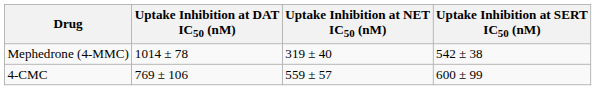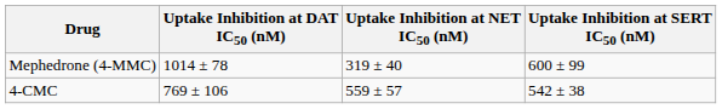Mephedrone (4-MMC) | Uptake Inhibition at SERT IC50 (nM): 542 ± 38 -> 600 ± 99
4-CMC | Uptake Inhibition at SERT IC50 (nM): 600 ± 99 -> 542 ± 38
